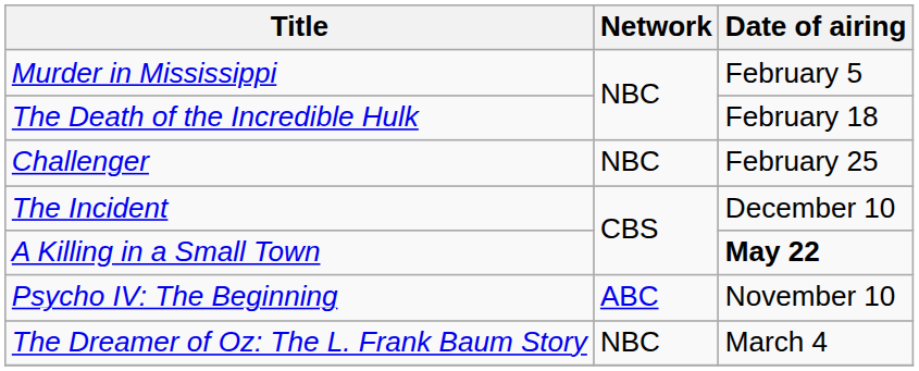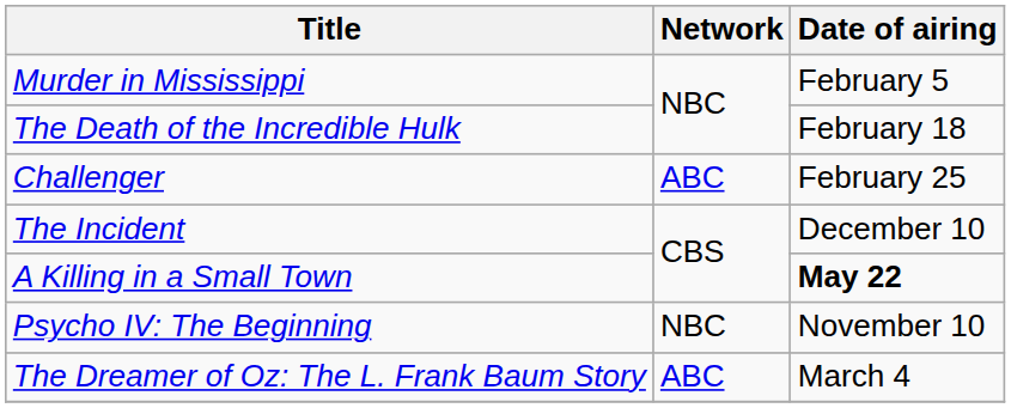Challenger | Network: NBC -> ABC
Psycho IV: The Beginning | Network: ABC -> NBC
The Dreamer of Oz: The L. Frank Baum Story | Network: NBC -> ABC
